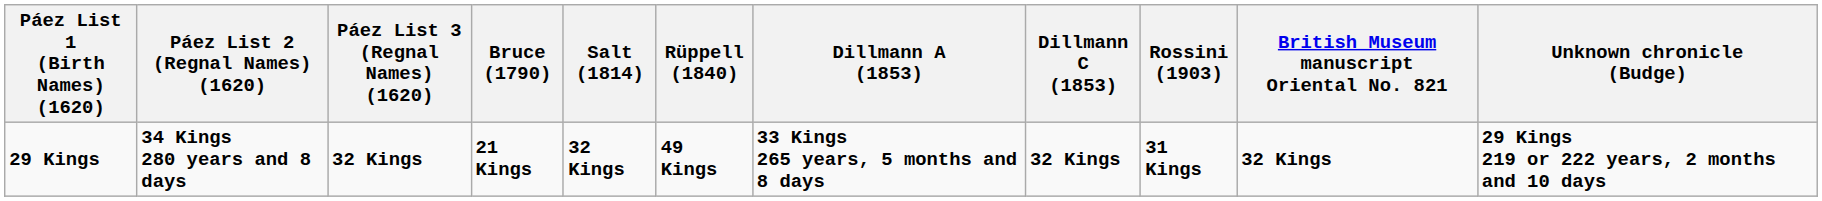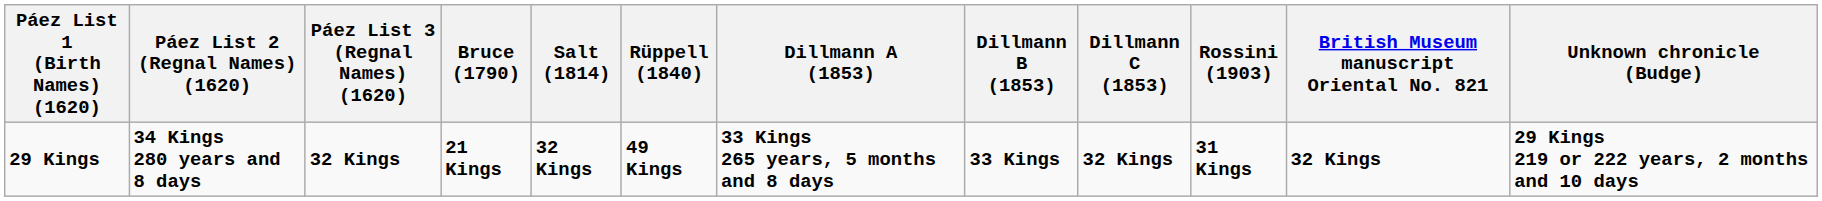+ column: Dillmann B (1853) | 33 Kings
